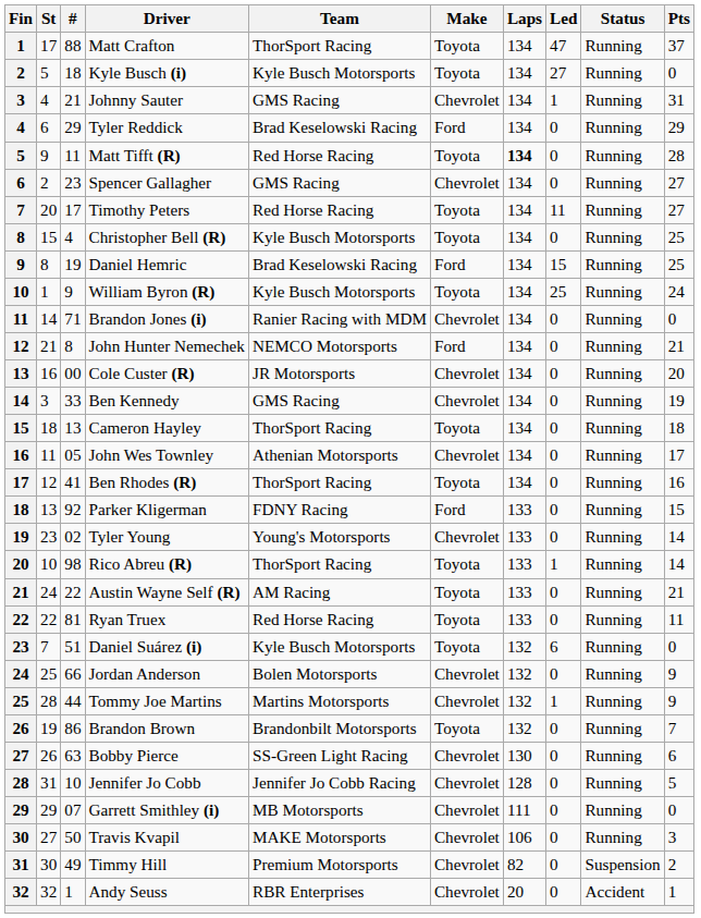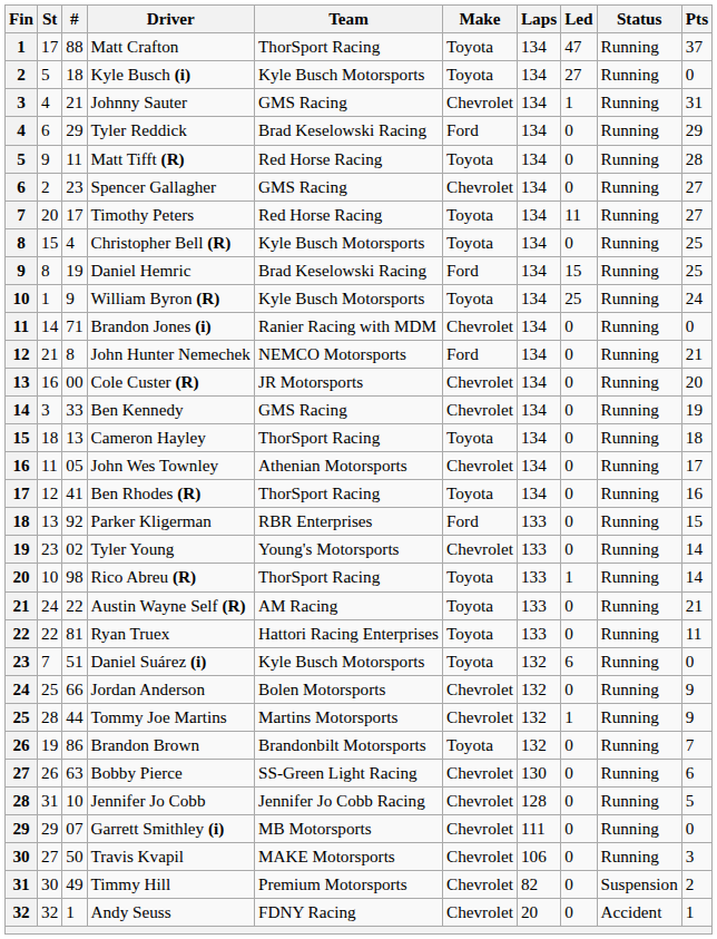Matt Tifft (R) | Laps: bold -> normal
Parker Kligerman | Team: FDNY Racing -> RBR Enterprises
Ryan Truex | Team: Red Horse Racing -> Hattori Racing Enterprises
Andy Seuss | Team: RBR Enterprises -> FDNY Racing
